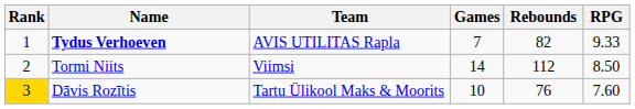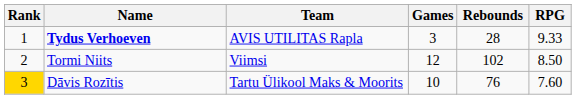Tydus Verhoeven | Games: 7 -> 3
Tydus Verhoeven | Rebounds: 82 -> 28
Tormi Niits | Games: 14 -> 12
Tormi Niits | Rebounds: 112 -> 102
